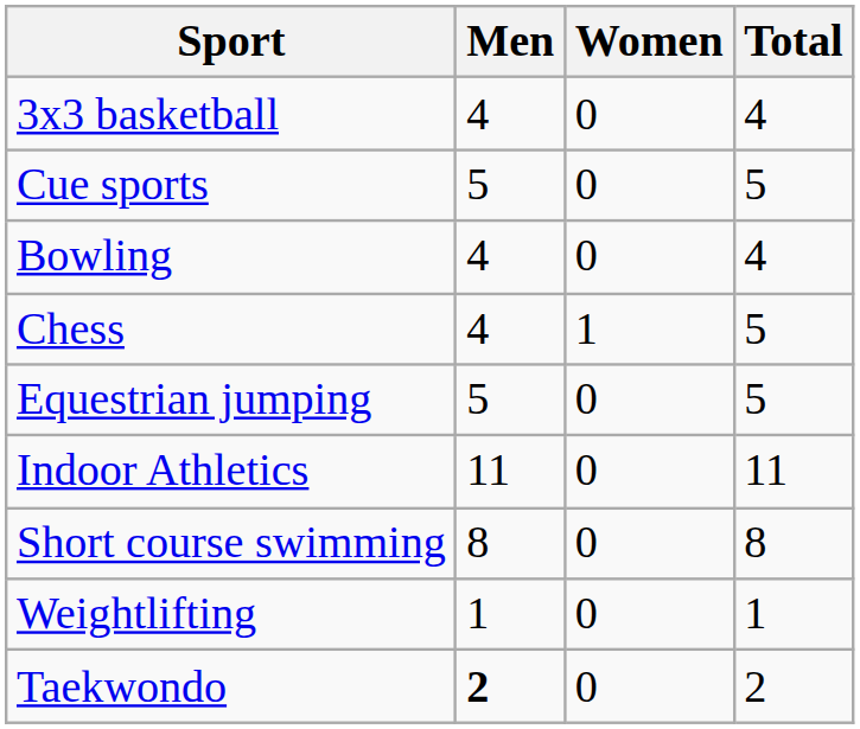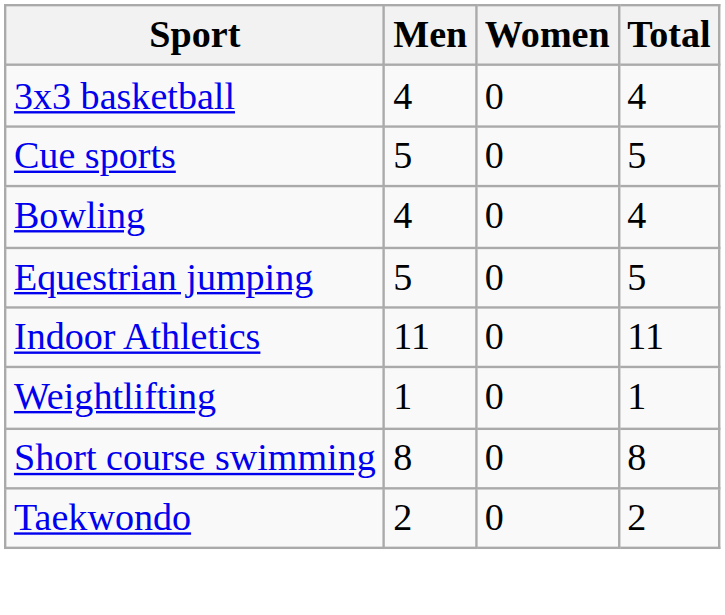- row: Chess | 4 | 1 | 5
rows swapped: Short course swimming <-> Weightlifting
Taekwondo | Men: bold -> normal
